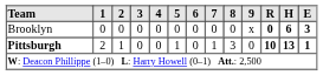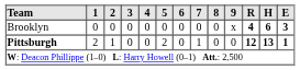Brooklyn | R: 0 -> 4
Pittsburgh | 5: 1 -> 2
Pittsburgh | 8: 3 -> 0
Pittsburgh | R: 10 -> 12
